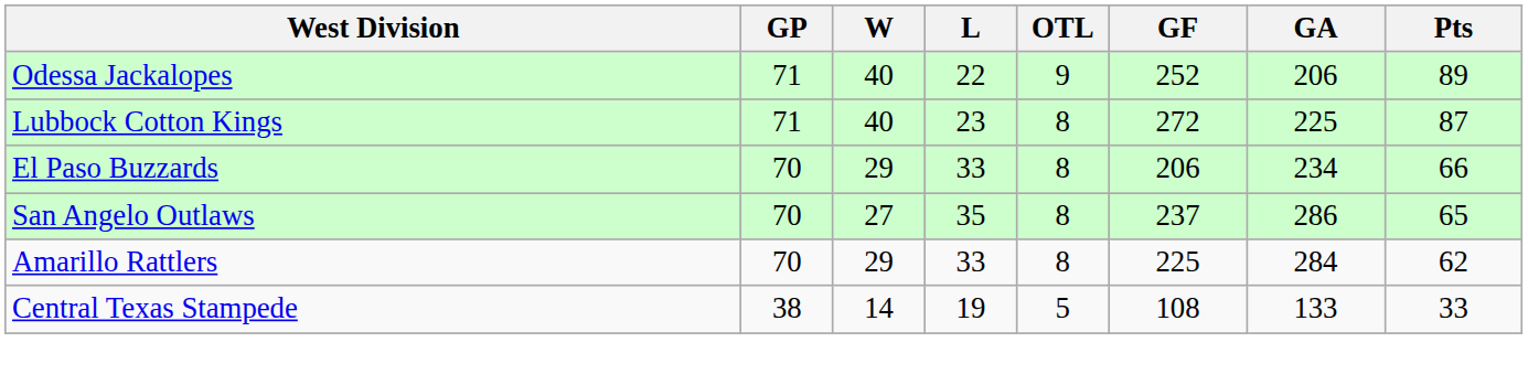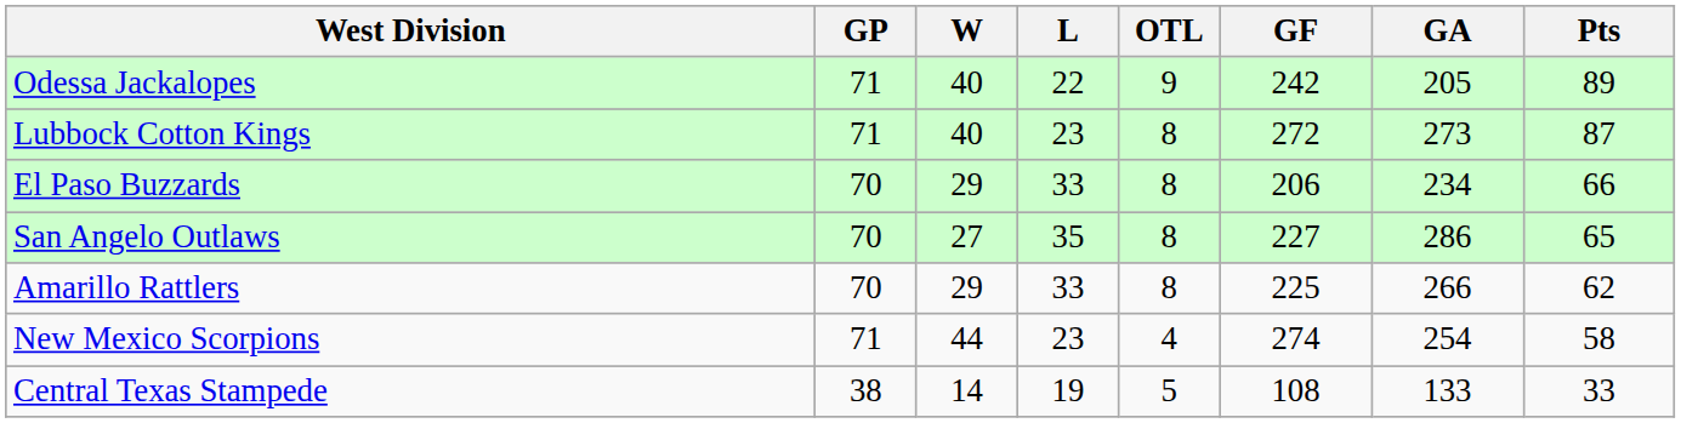Odessa Jackalopes | GF: 252 -> 242
Odessa Jackalopes | GA: 206 -> 205
Lubbock Cotton Kings | GA: 225 -> 273
San Angelo Outlaws | GF: 237 -> 227
Amarillo Rattlers | GA: 284 -> 266
+ row: New Mexico Scorpions | 71 | 44 | 23 | 4 | 274 | 254 | 58
